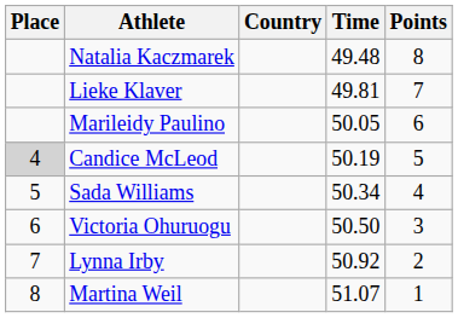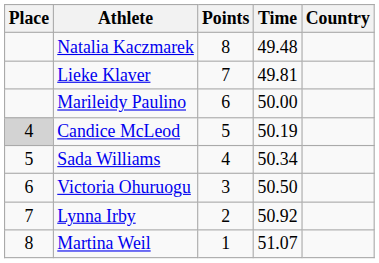columns swapped: Country <-> Points
Marileidy Paulino | Time: 50.05 -> 50.00
